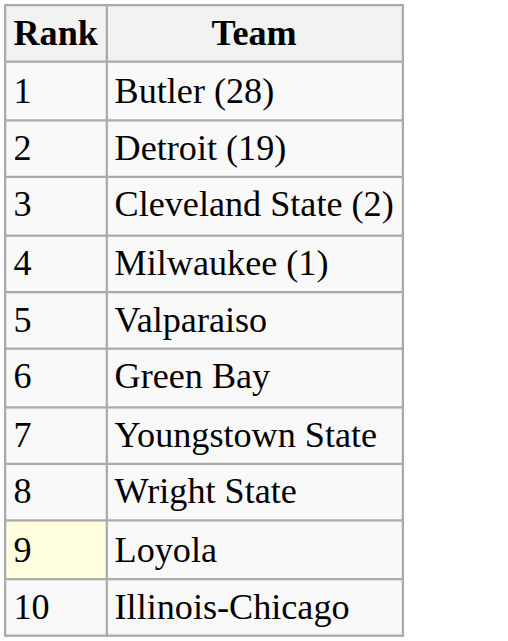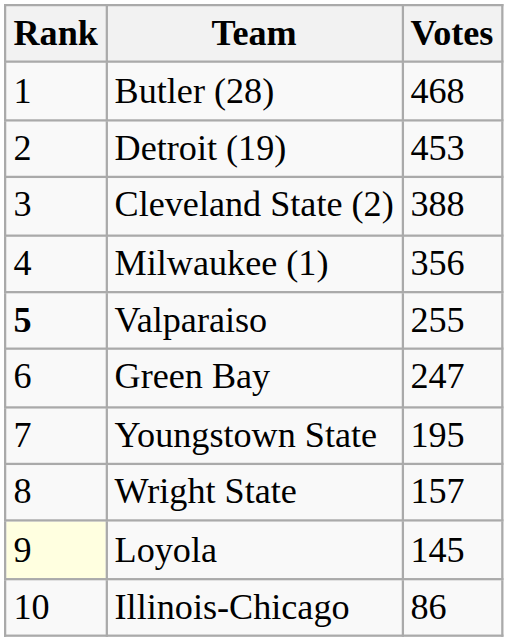+ column: Votes | 468 | 453 | 388 | 356 | 255 | 247 | 195 | 157 | 145 | 86
Valparaiso | Rank: normal -> bold
